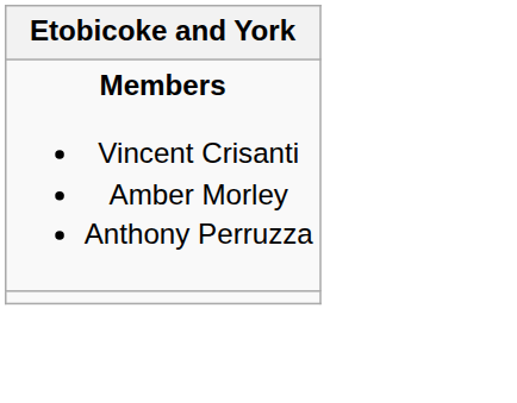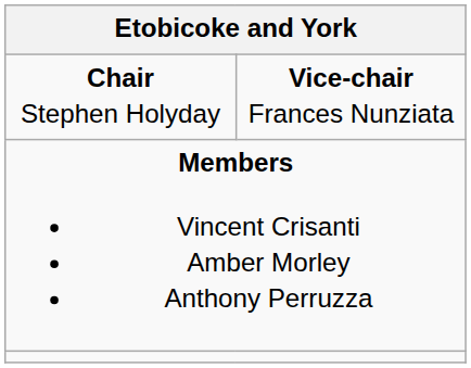+ row: Chair Stephen Holyday | Vice-chair Frances Nunziata
